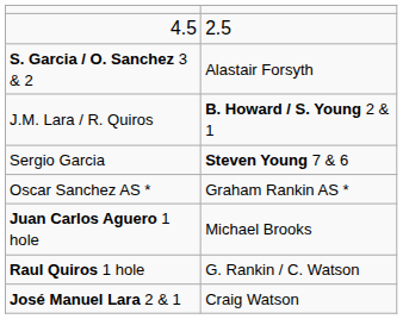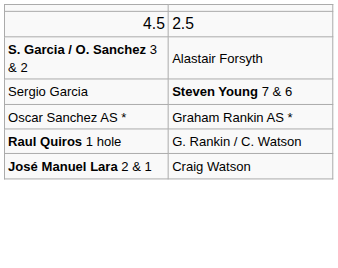- row: J.M. Lara / R. Quiros | B. Howard / S. Young 2 & 1
- row: Juan Carlos Aguero 1 hole | Michael Brooks
